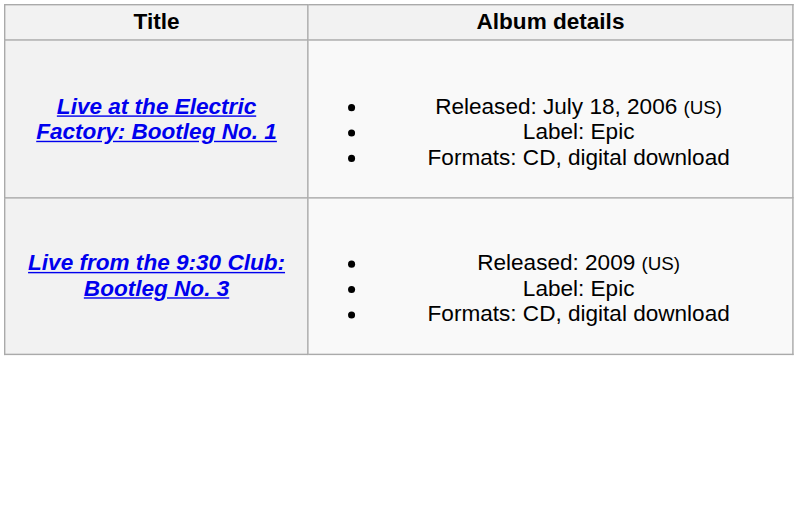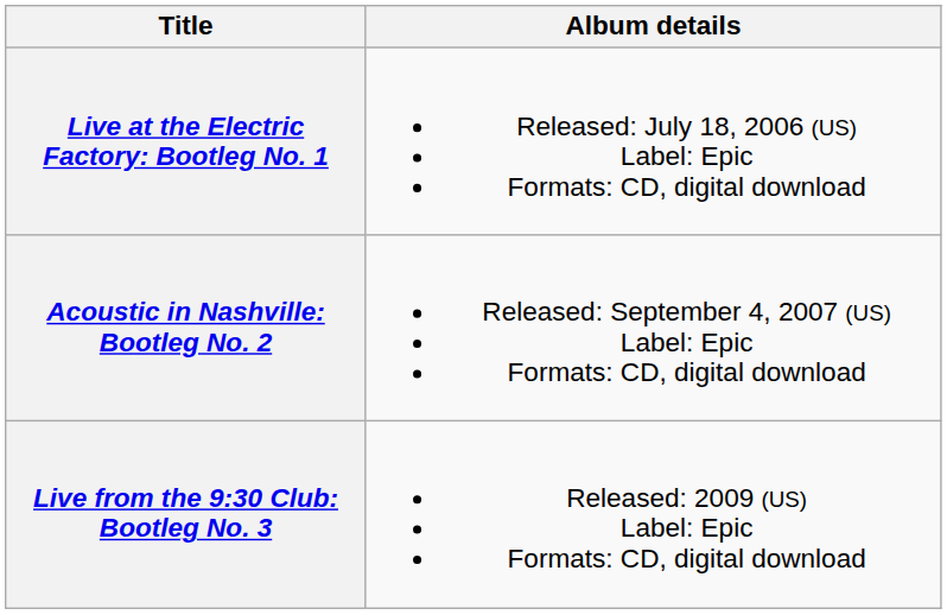+ row: Acoustic in Nashville: Bootleg No. 2 | Released: September 4, 2007 (US) Label: Epic Formats: CD, digital download
